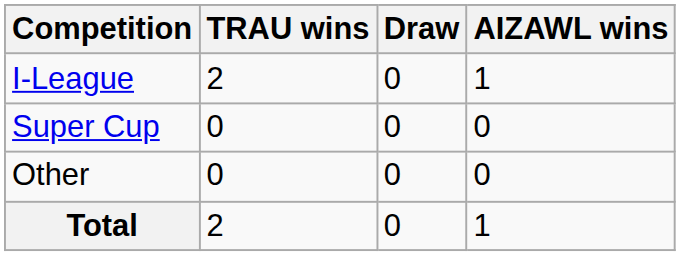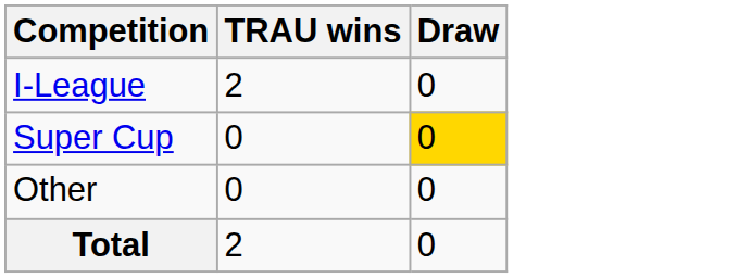- column: AIZAWL wins | 1 | 0 | 0 | 1
Super Cup | Draw: no background -> gold background
